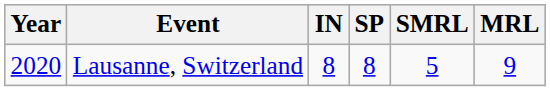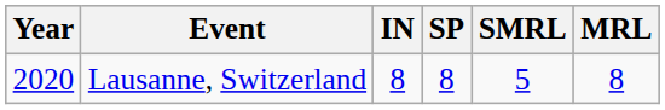Lausanne, Switzerland | MRL: 9 -> 8
